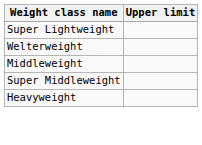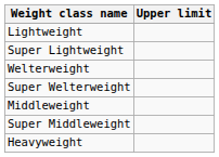+ row: Lightweight
+ row: Super Welterweight
